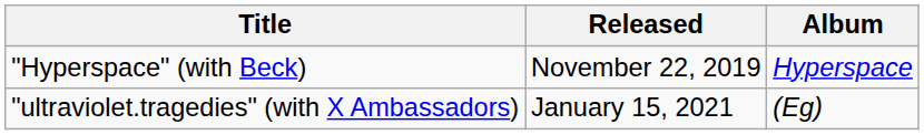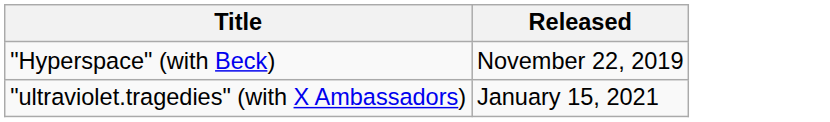- column: Album | Hyperspace | (Eg)
